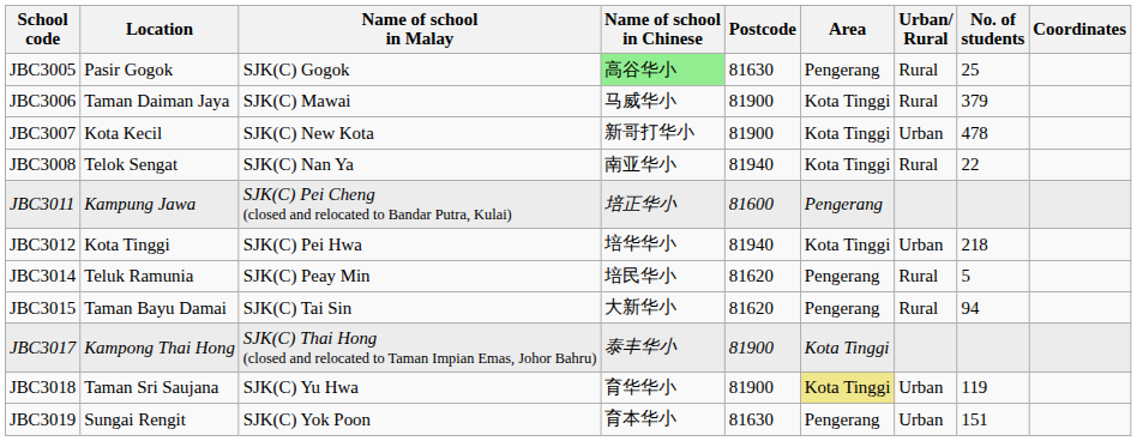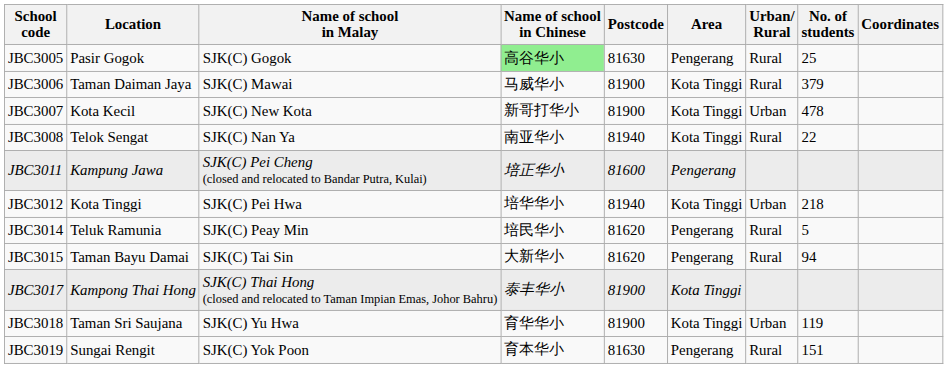JBC3018 | Area: khaki background -> no background
JBC3019 | Urban/ Rural: Urban -> Rural
